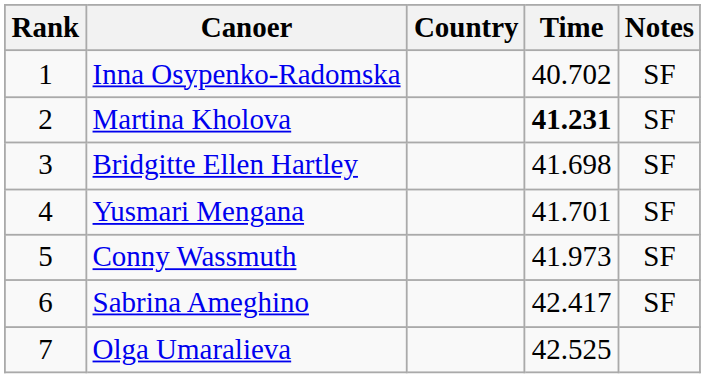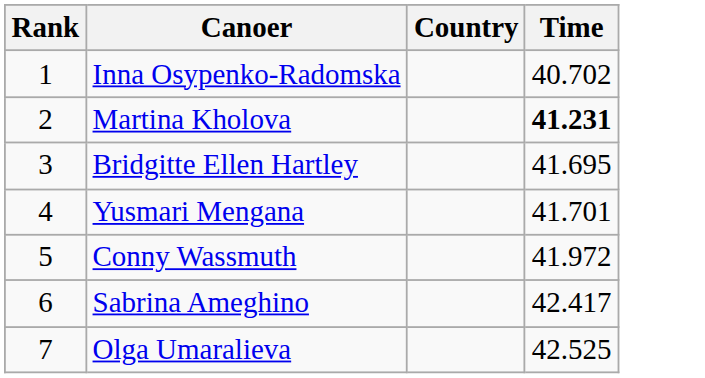- column: Notes | SF | SF | SF | SF | SF | SF
Bridgitte Ellen Hartley | Time: 41.698 -> 41.695
Conny Wassmuth | Time: 41.973 -> 41.972
